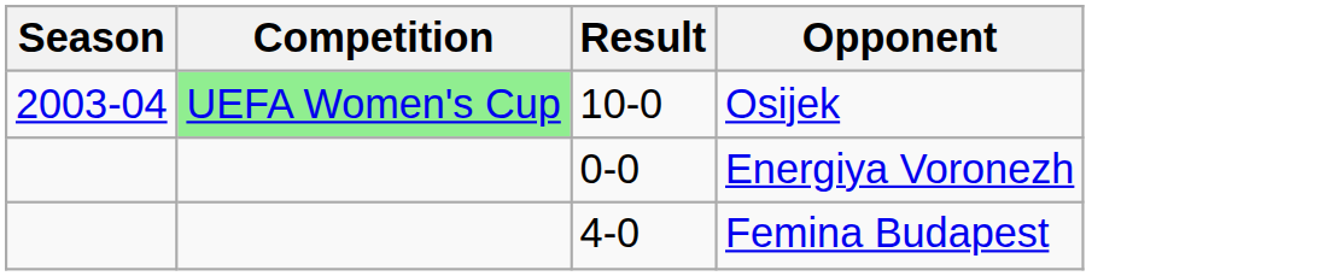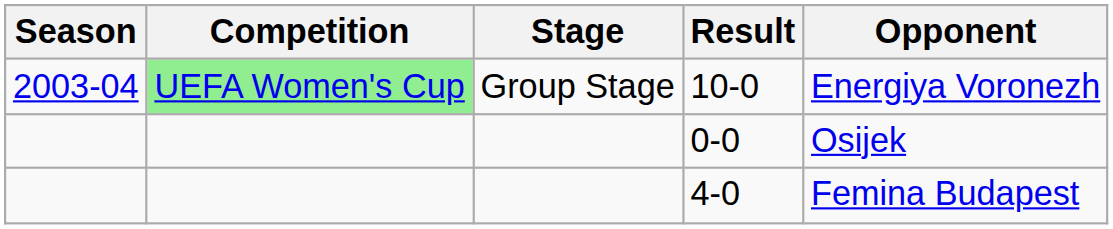+ column: Stage | Group Stage
10-0 | Opponent: Osijek -> Energiya Voronezh
0-0 | Opponent: Energiya Voronezh -> Osijek
